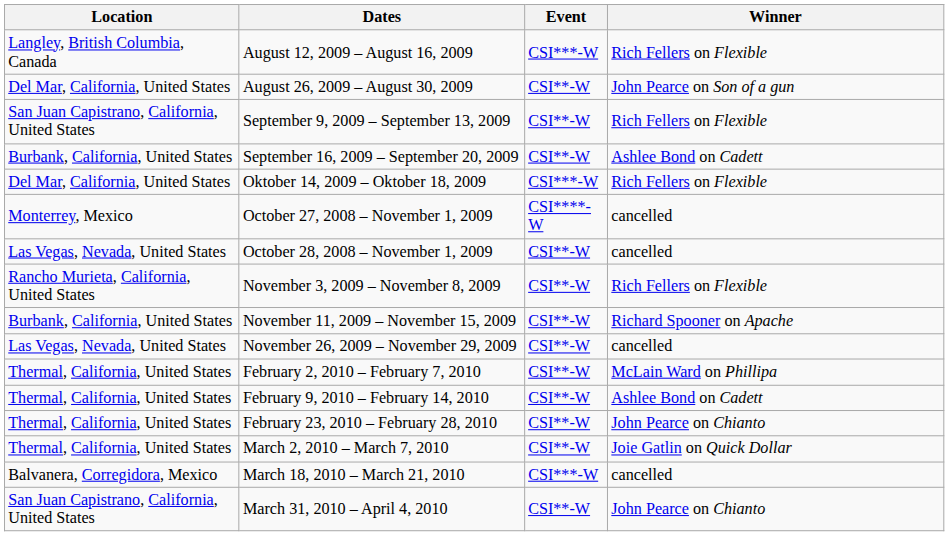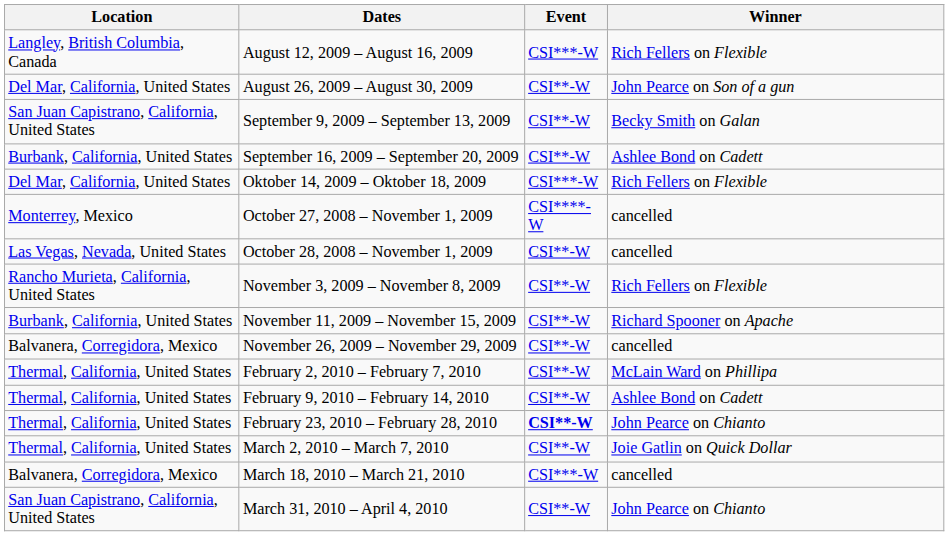September 9, 2009 – September 13, 2009 | Winner: Rich Fellers on Flexible -> Becky Smith on Galan
November 26, 2009 – November 29, 2009 | Location: Las Vegas, Nevada, United States -> Balvanera, Corregidora, Mexico
February 23, 2010 – February 28, 2010 | Event: normal -> bold
